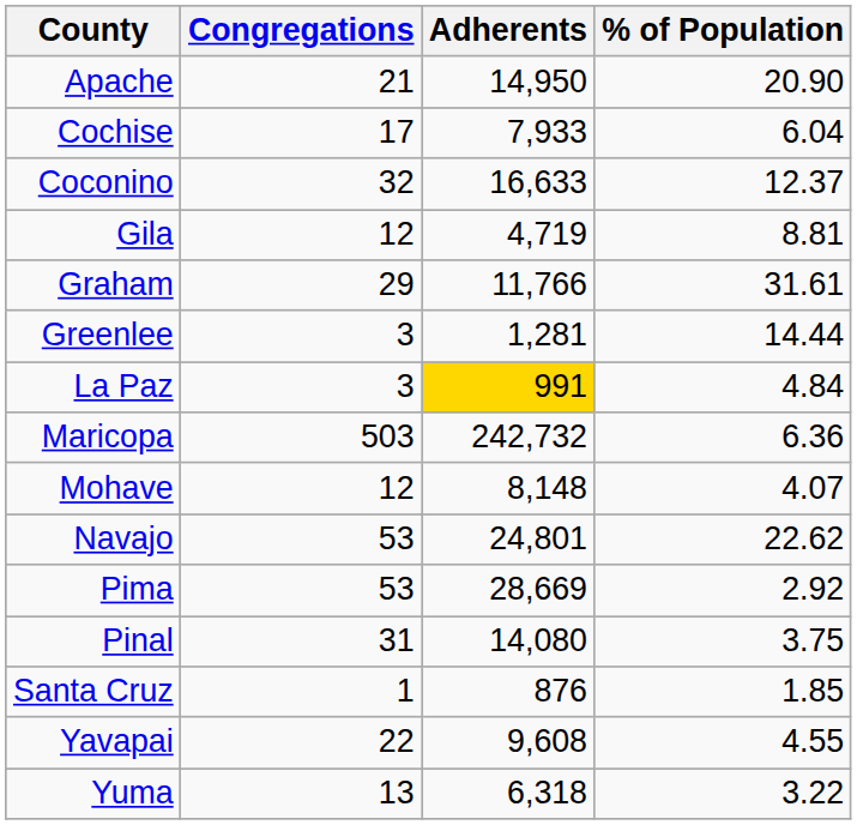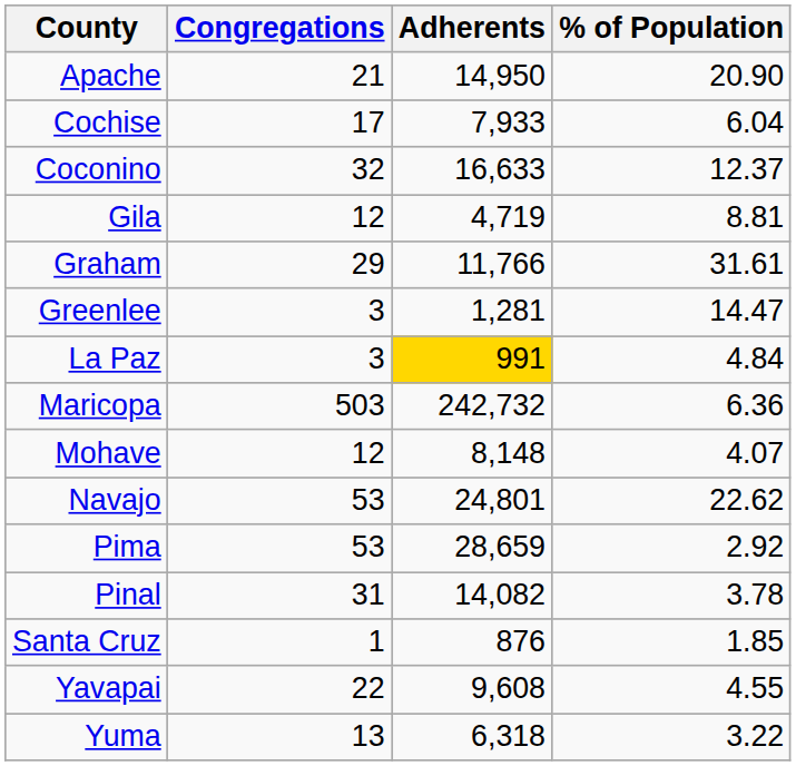Greenlee | % of Population: 14.44 -> 14.47
Pima | Adherents: 28,669 -> 28,659
Pinal | Adherents: 14,080 -> 14,082
Pinal | % of Population: 3.75 -> 3.78
